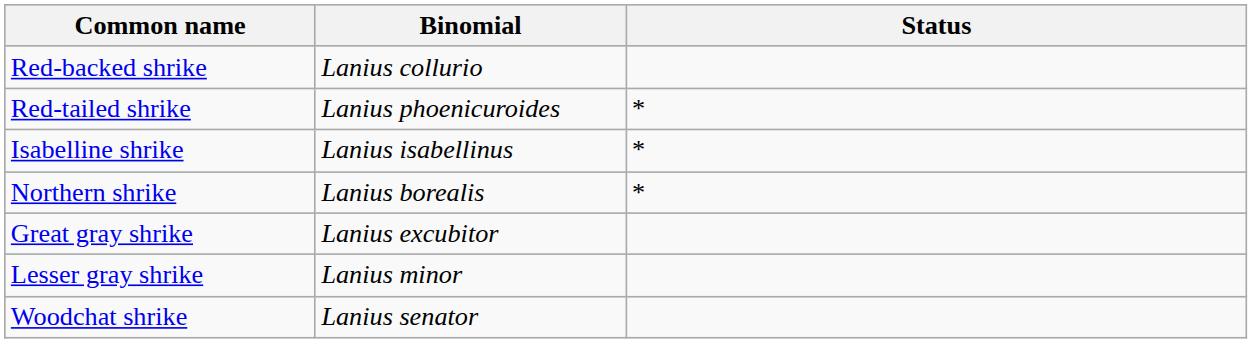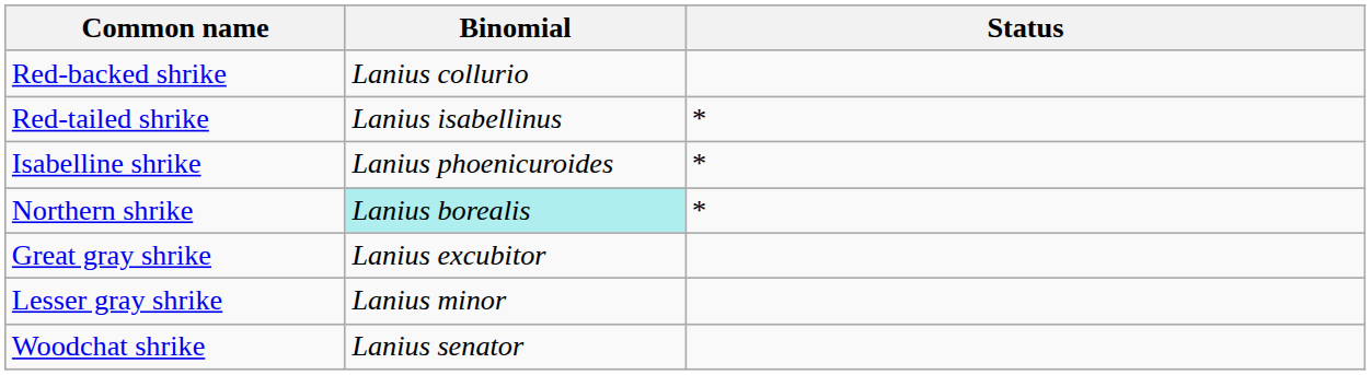Red-tailed shrike | Binomial: Lanius phoenicuroides -> Lanius isabellinus
Isabelline shrike | Binomial: Lanius isabellinus -> Lanius phoenicuroides
Northern shrike | Binomial: no background -> paleturquoise background
